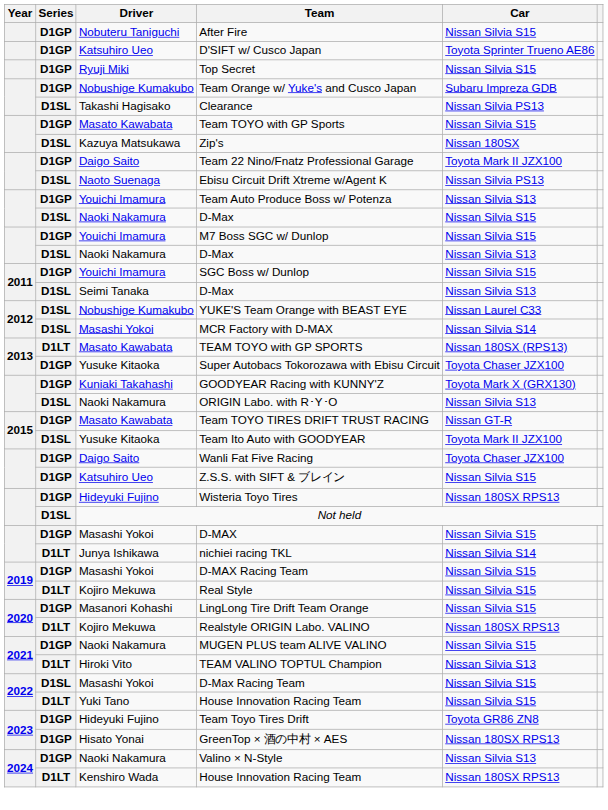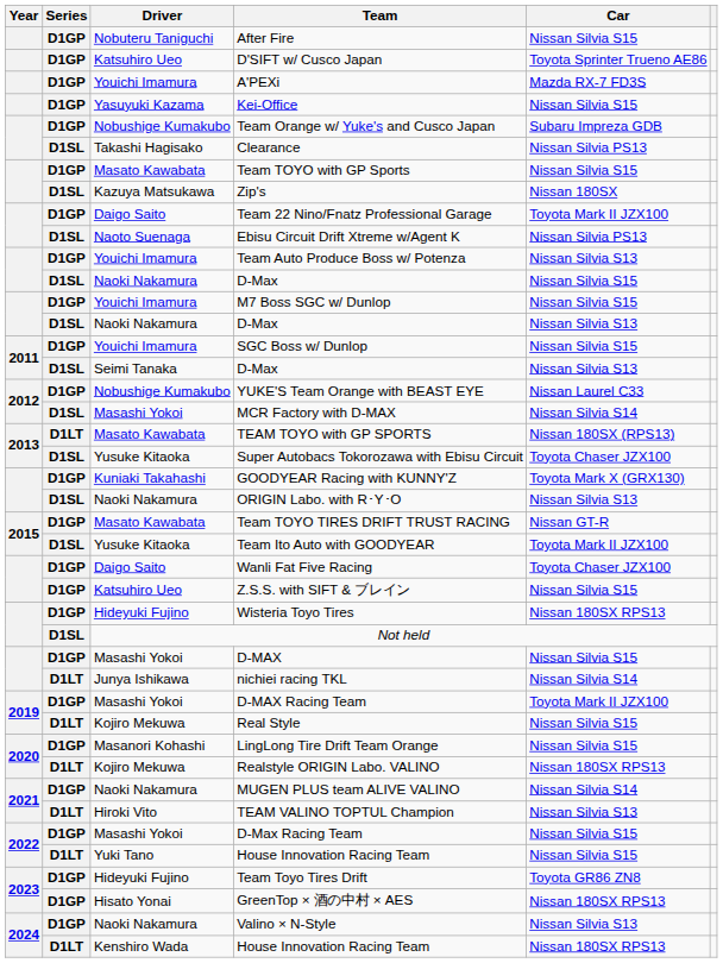+ row: D1GP | Youichi Imamura | A'PEXi | Mazda RX-7 FD3S
- row: D1GP | Ryuji Miki | Top Secret | Nissan Silvia S15
+ row: D1GP | Yasuyuki Kazama | Kei-Office | Nissan Silvia S15
YUKE'S Team Orange with BEAST EYE | Series: D1SL -> D1GP
Super Autobacs Tokorozawa with Ebisu Circuit | Series: D1GP -> D1SL
D-MAX Racing Team | Car: Nissan Silvia S15 -> Toyota Mark II JZX100
MUGEN PLUS team ALIVE VALINO | Car: Nissan Silvia S15 -> Nissan Silvia S14
D-Max Racing Team | Series: D1SL -> D1GP
